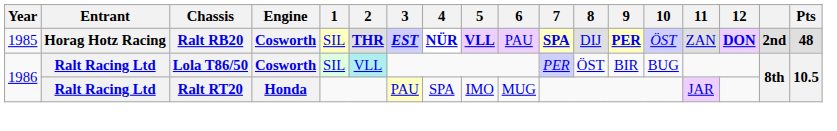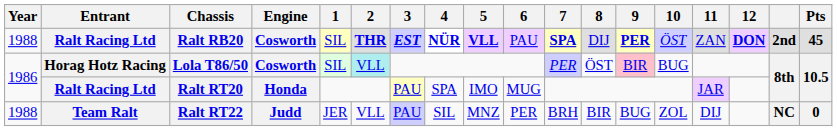Ralt RB20 | Year: 1985 -> 1988
Ralt RB20 | Entrant: Horag Hotz Racing -> Ralt Racing Ltd
Ralt RB20 | Pts: 48 -> 45
Lola T86/50 | Entrant: Ralt Racing Ltd -> Horag Hotz Racing
Lola T86/50 | 9: no background -> pink background
+ row: 1988 | Team Ralt | Ralt RT22 | Judd | JER | VLL | PAU | SIL | MNZ | PER | BRH | BIR | BUG | ZOL | DIJ | NC | 0
